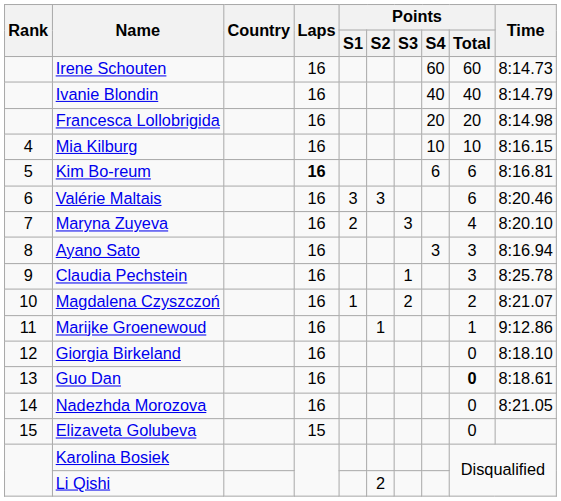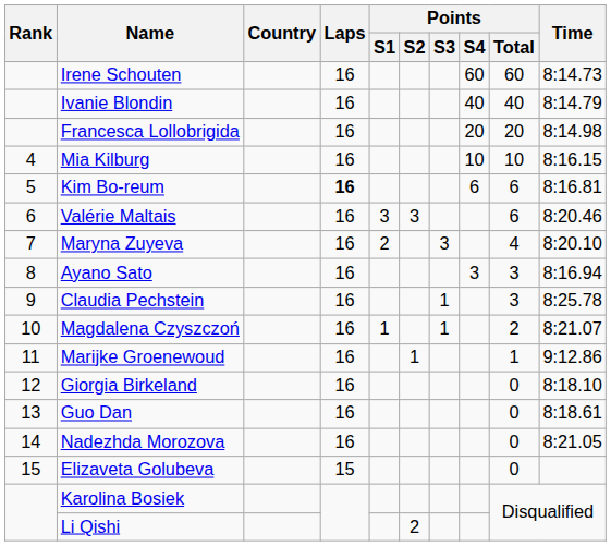Magdalena Czyszczoń | Points / S3: 2 -> 1
Guo Dan | Points / Total: bold -> normal
